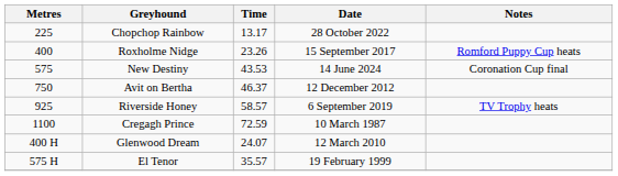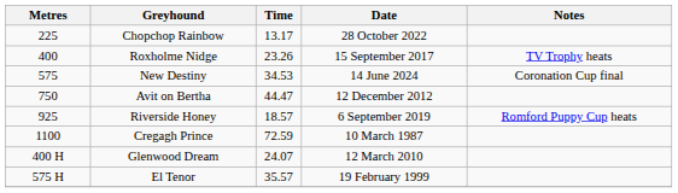Roxholme Nidge | Notes: Romford Puppy Cup heats -> TV Trophy heats
New Destiny | Time: 43.53 -> 34.53
Avit on Bertha | Time: 46.37 -> 44.47
Riverside Honey | Time: 58.57 -> 18.57
Riverside Honey | Notes: TV Trophy heats -> Romford Puppy Cup heats
